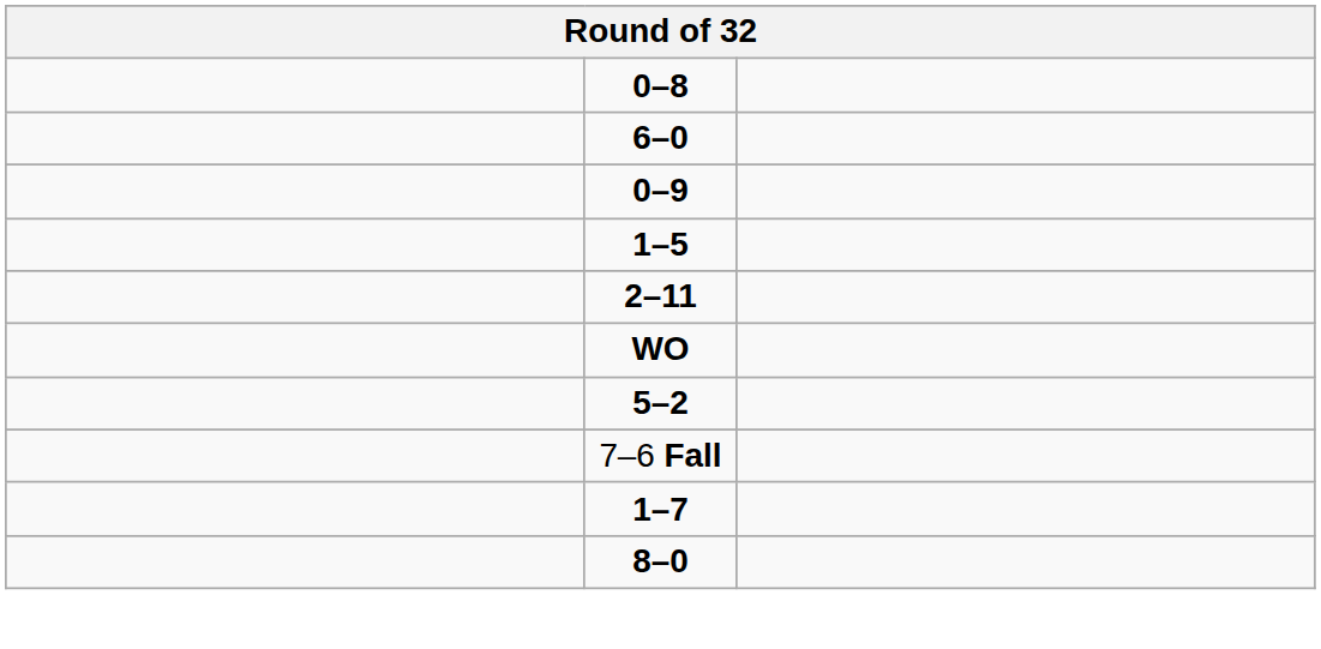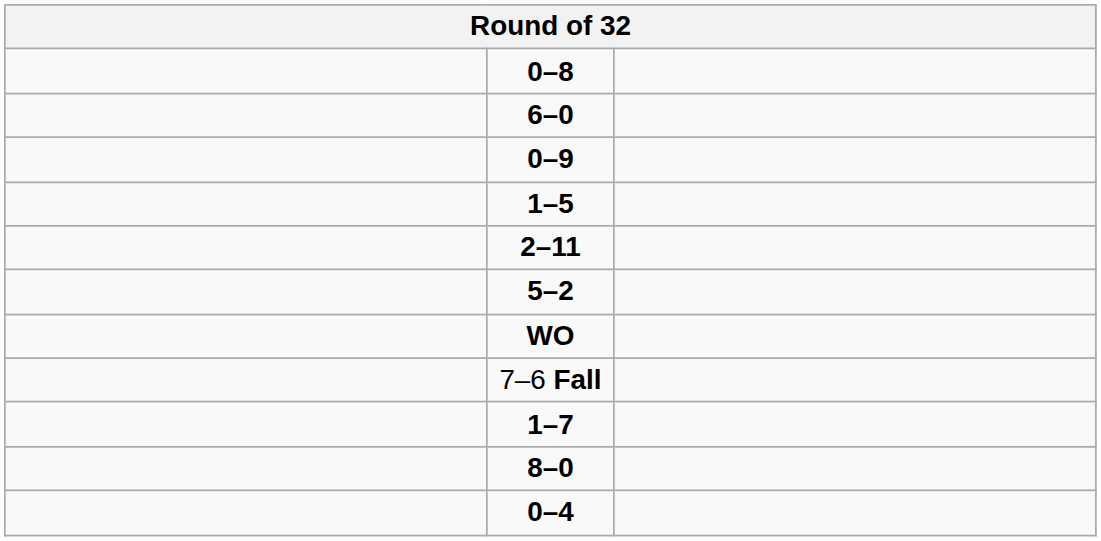rows swapped: WO <-> 5–2
+ row: 0–4
